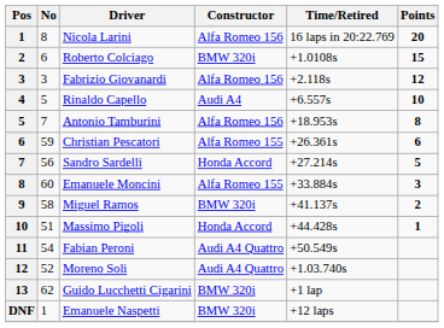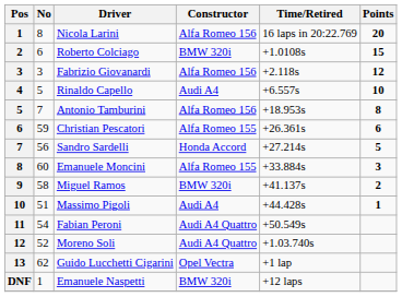Massimo Pigoli | Constructor: Honda Accord -> Audi A4
Guido Lucchetti Cigarini | Constructor: BMW 320i -> Opel Vectra
